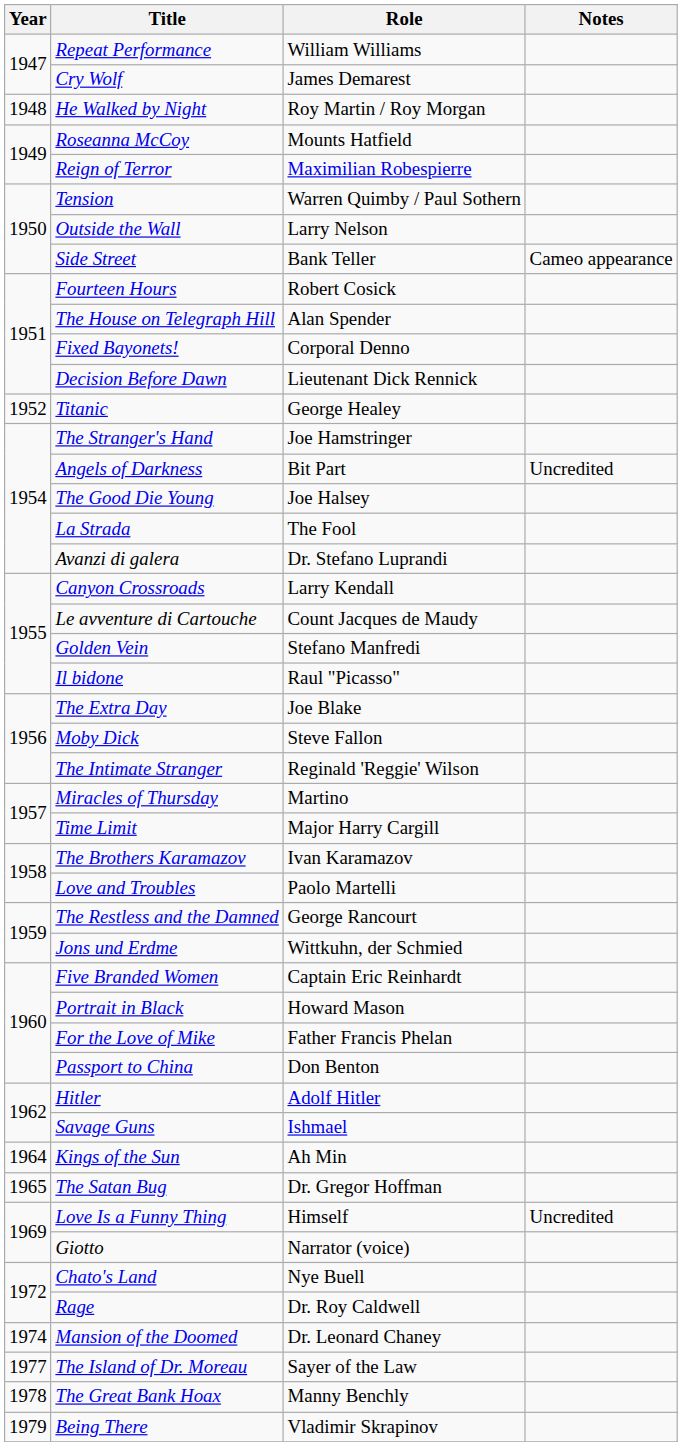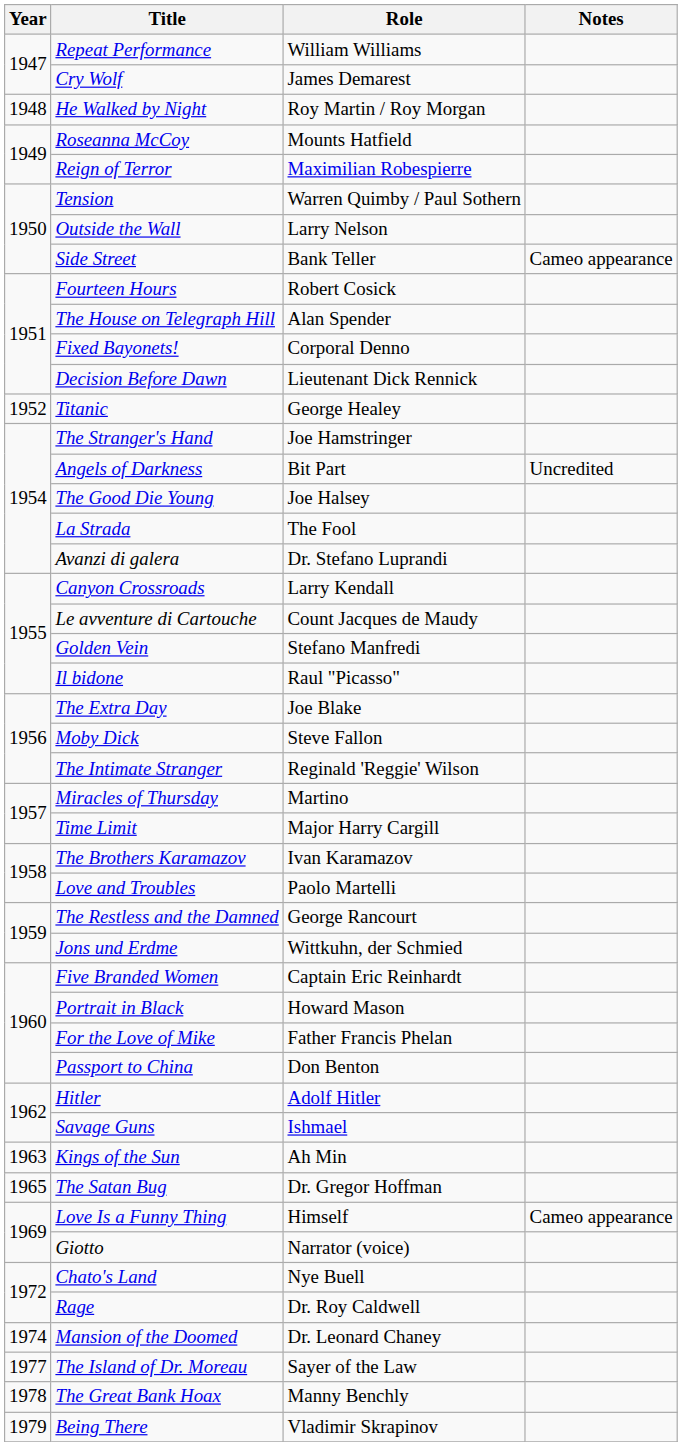Kings of the Sun | Year: 1964 -> 1963
Love Is a Funny Thing | Notes: Uncredited -> Cameo appearance
